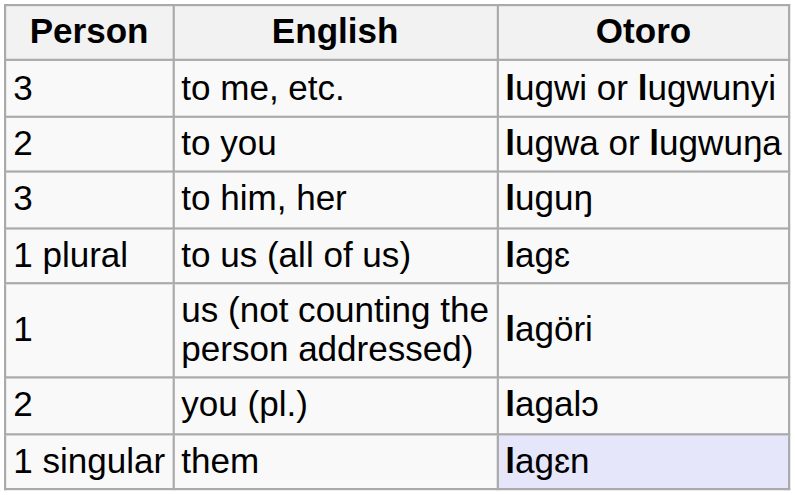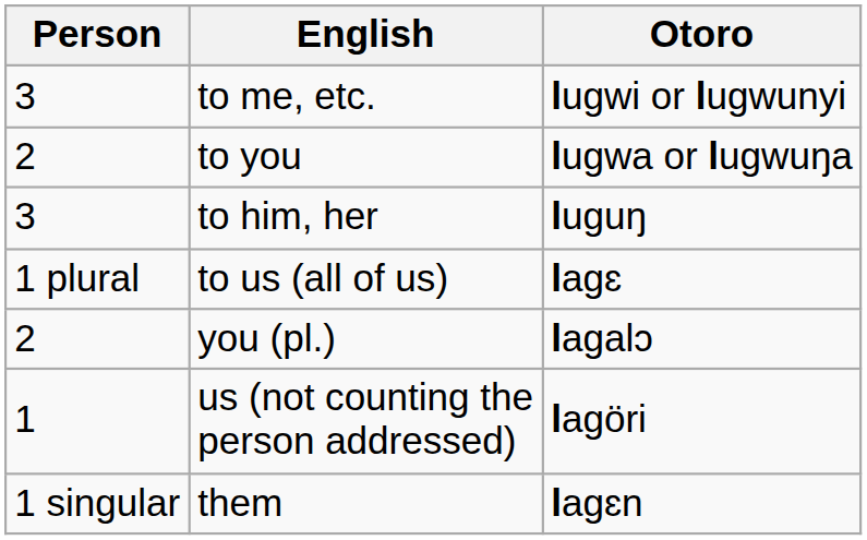rows swapped: us (not counting the person addressed) <-> you (pl.)
them | Otoro: lavender background -> no background
